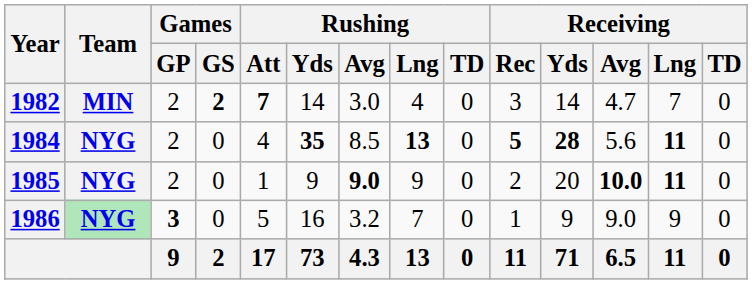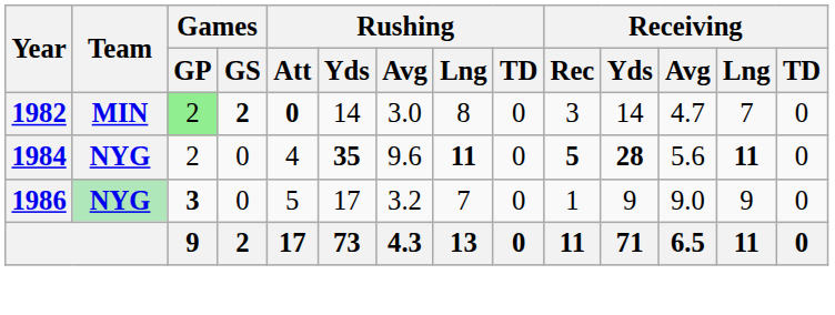1982 | Games / GP: no background -> lightgreen background
1982 | Rushing / Att: 7 -> 0
1982 | Rushing / Lng: 4 -> 8
1984 | Rushing / Avg: 8.5 -> 9.6
1984 | Rushing / Lng: 13 -> 11
- row: 1985 | NYG | 2 | 0 | 1 | 9 | 9.0 | 9 | 0 | 2 | 20 | 10.0 | 11 | 0
1986 | Rushing / Yds: 16 -> 17
